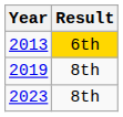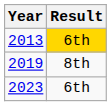2023 | Result: 8th -> 6th
